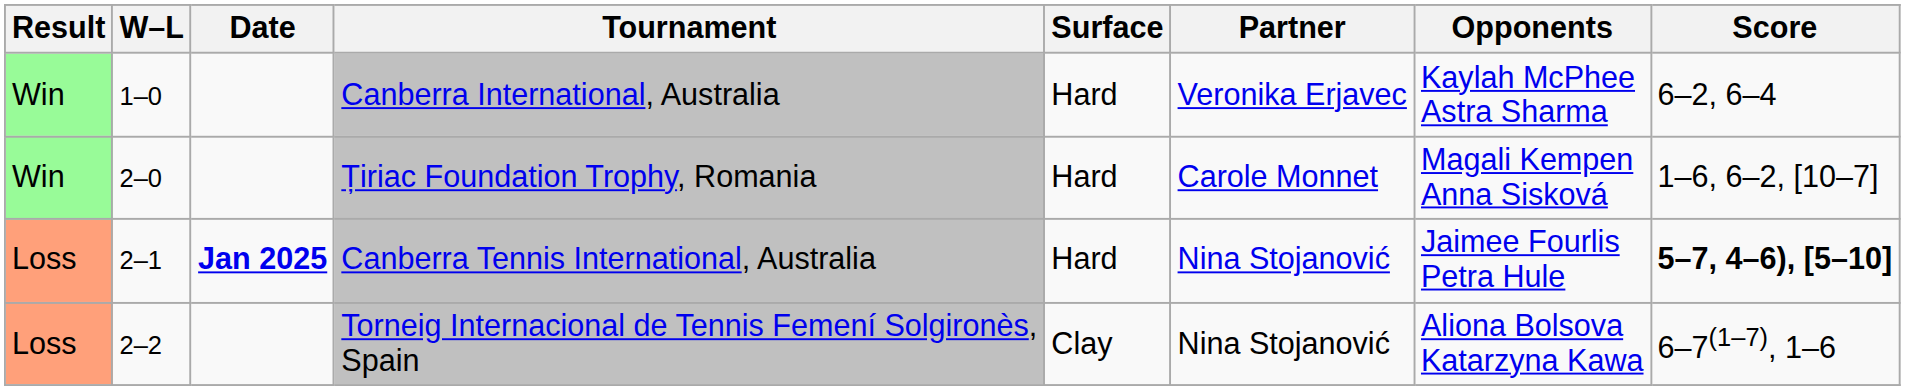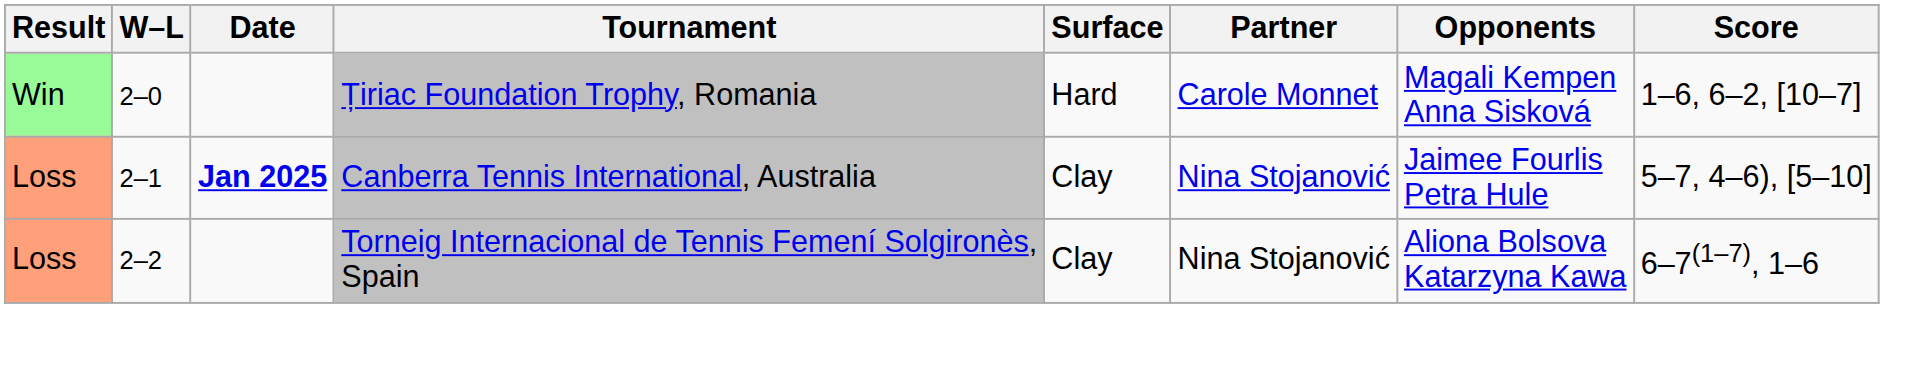- row: Win | 1–0 | Canberra International, Australia | Hard | Veronika Erjavec | Kaylah McPhee Astra Sharma | 6–2, 6–4
Canberra Tennis International, Australia | Surface: Hard -> Clay
Canberra Tennis International, Australia | Score: bold -> normal
